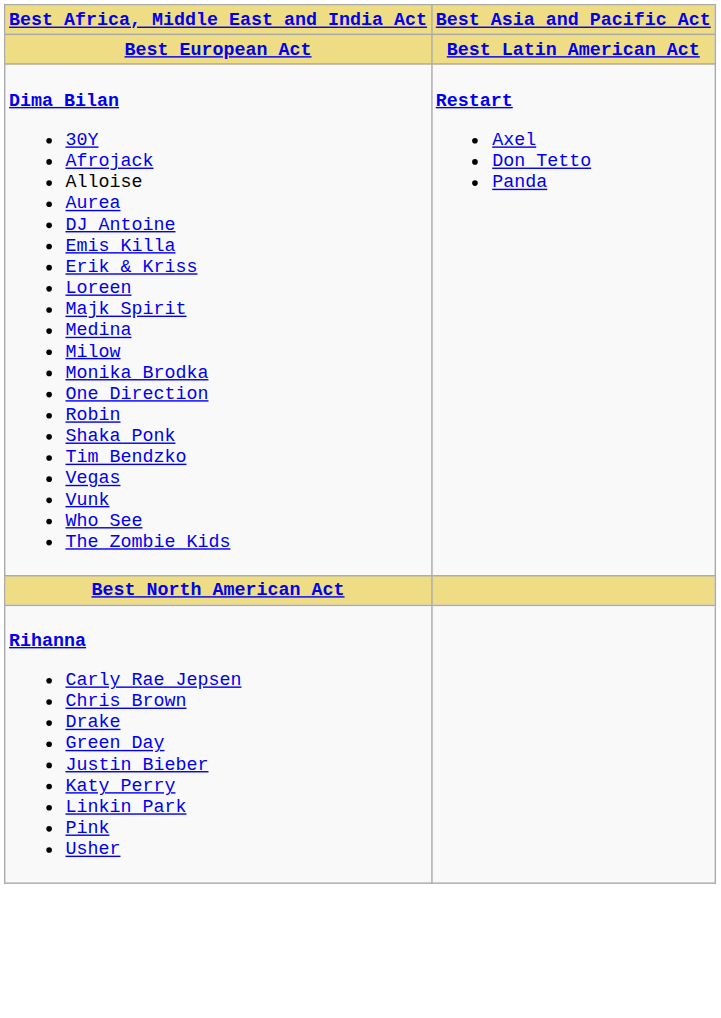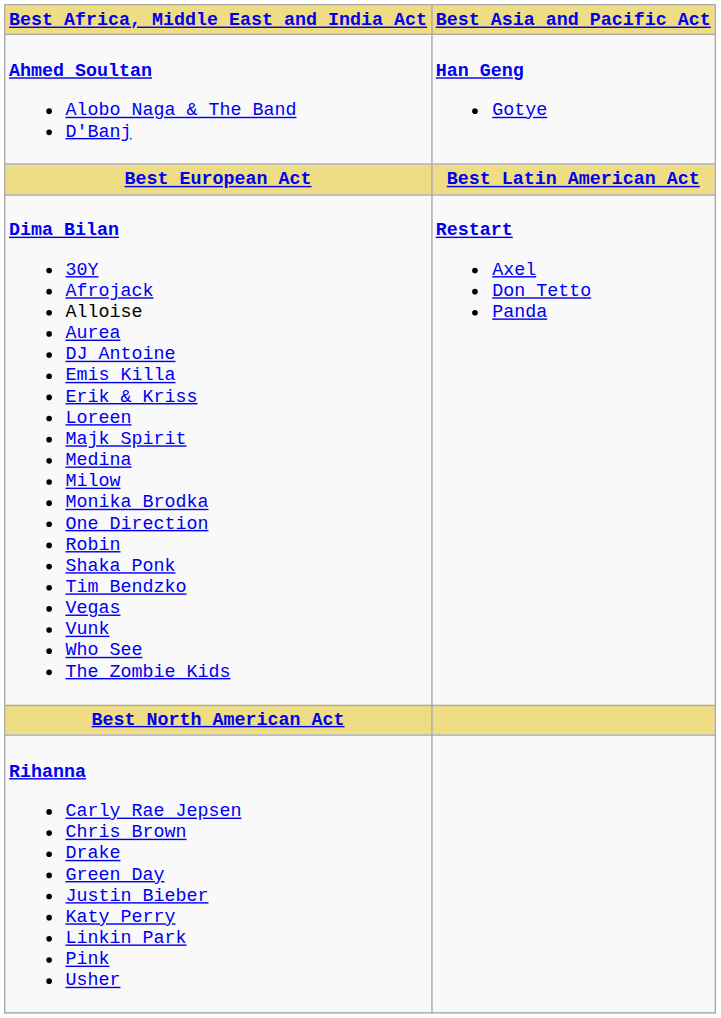+ row: Ahmed Soultan Alobo Naga & The Band D'Banj | Han Geng Gotye
